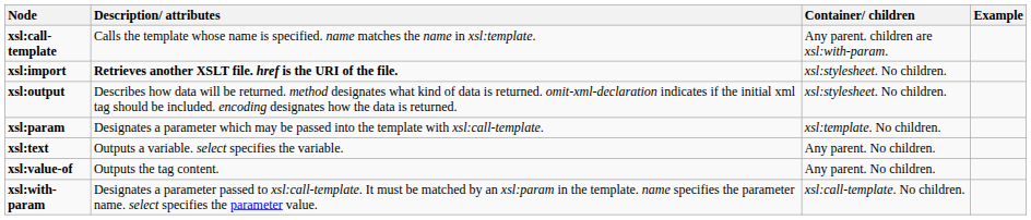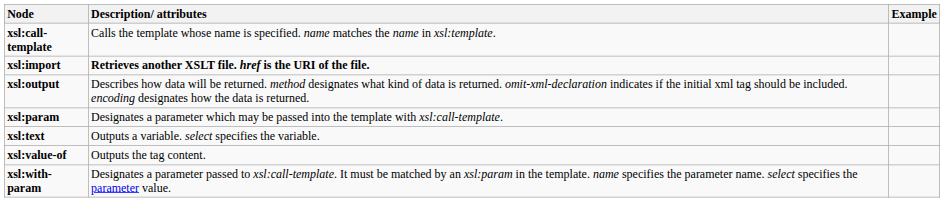- column: Container/ children | Any parent. children are xsl:with-param. | xsl:stylesheet. No children. | xsl:stylesheet. No children. | xsl:template. No children. | Any parent. No children. | Any parent. No children. | xsl:call-template. No children.
